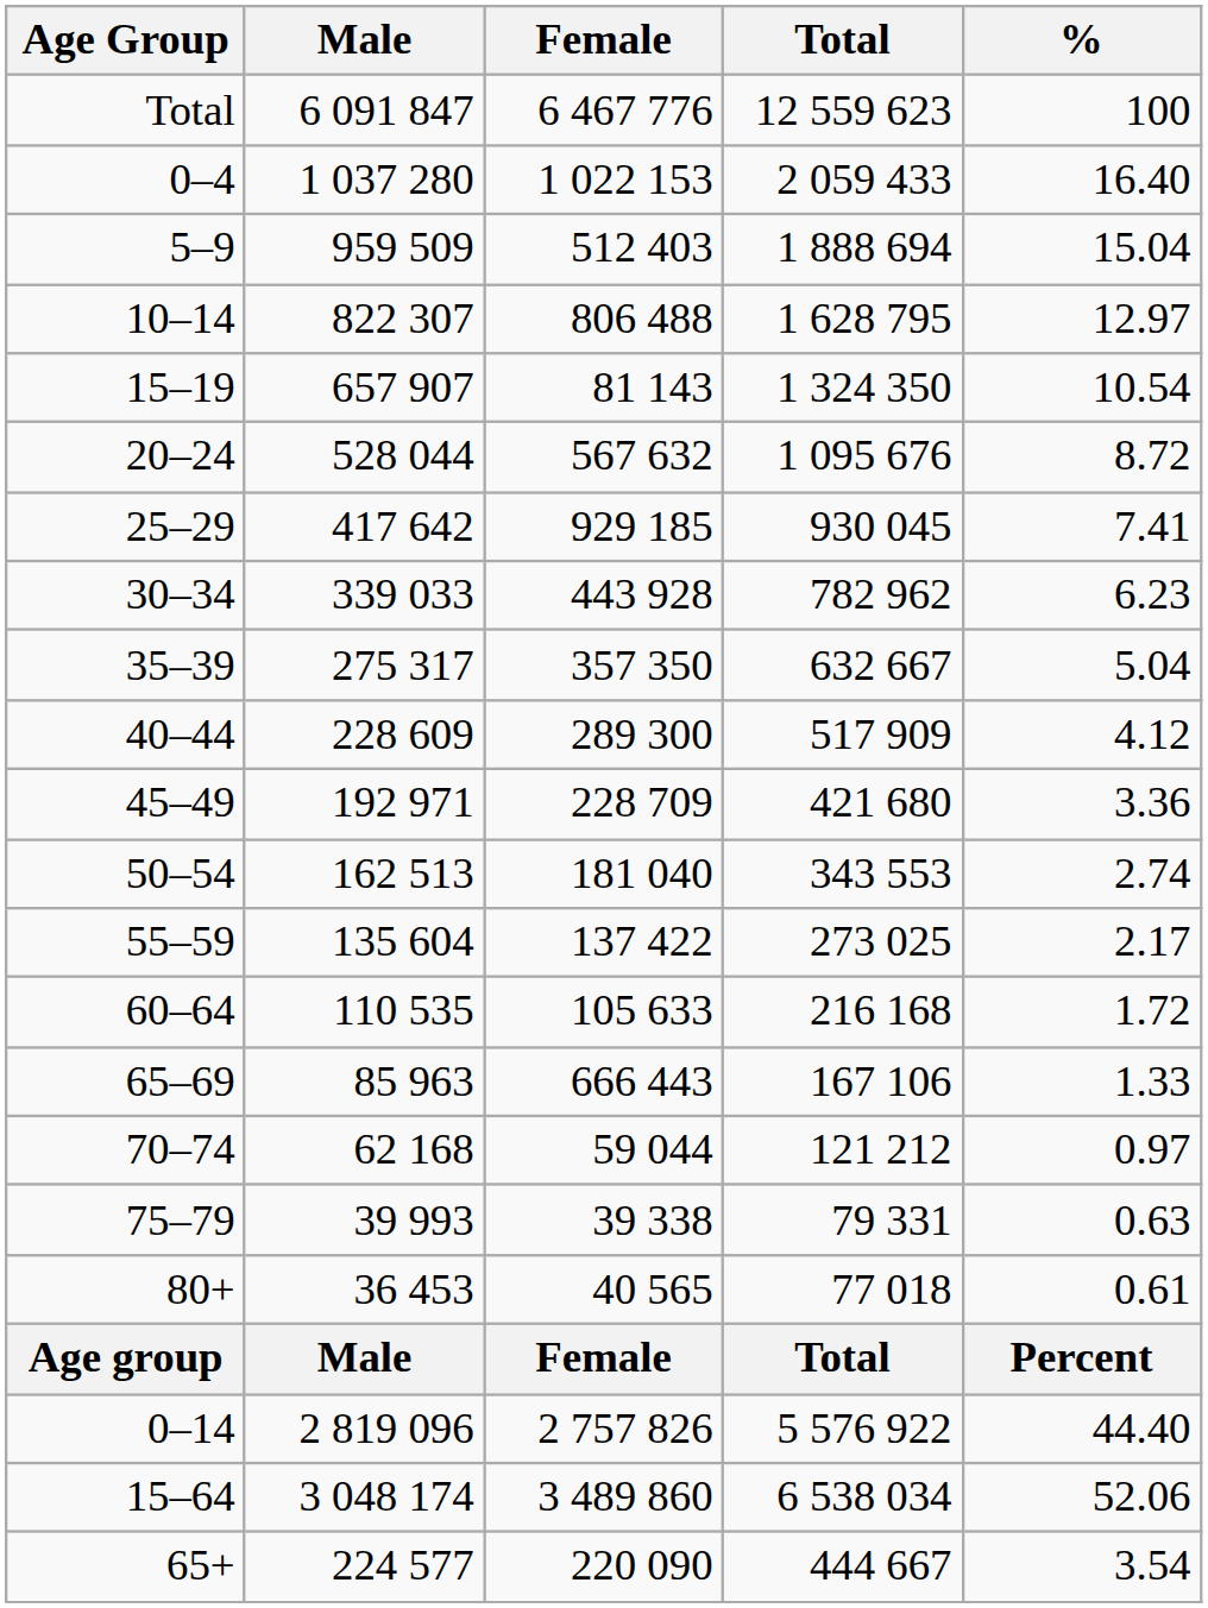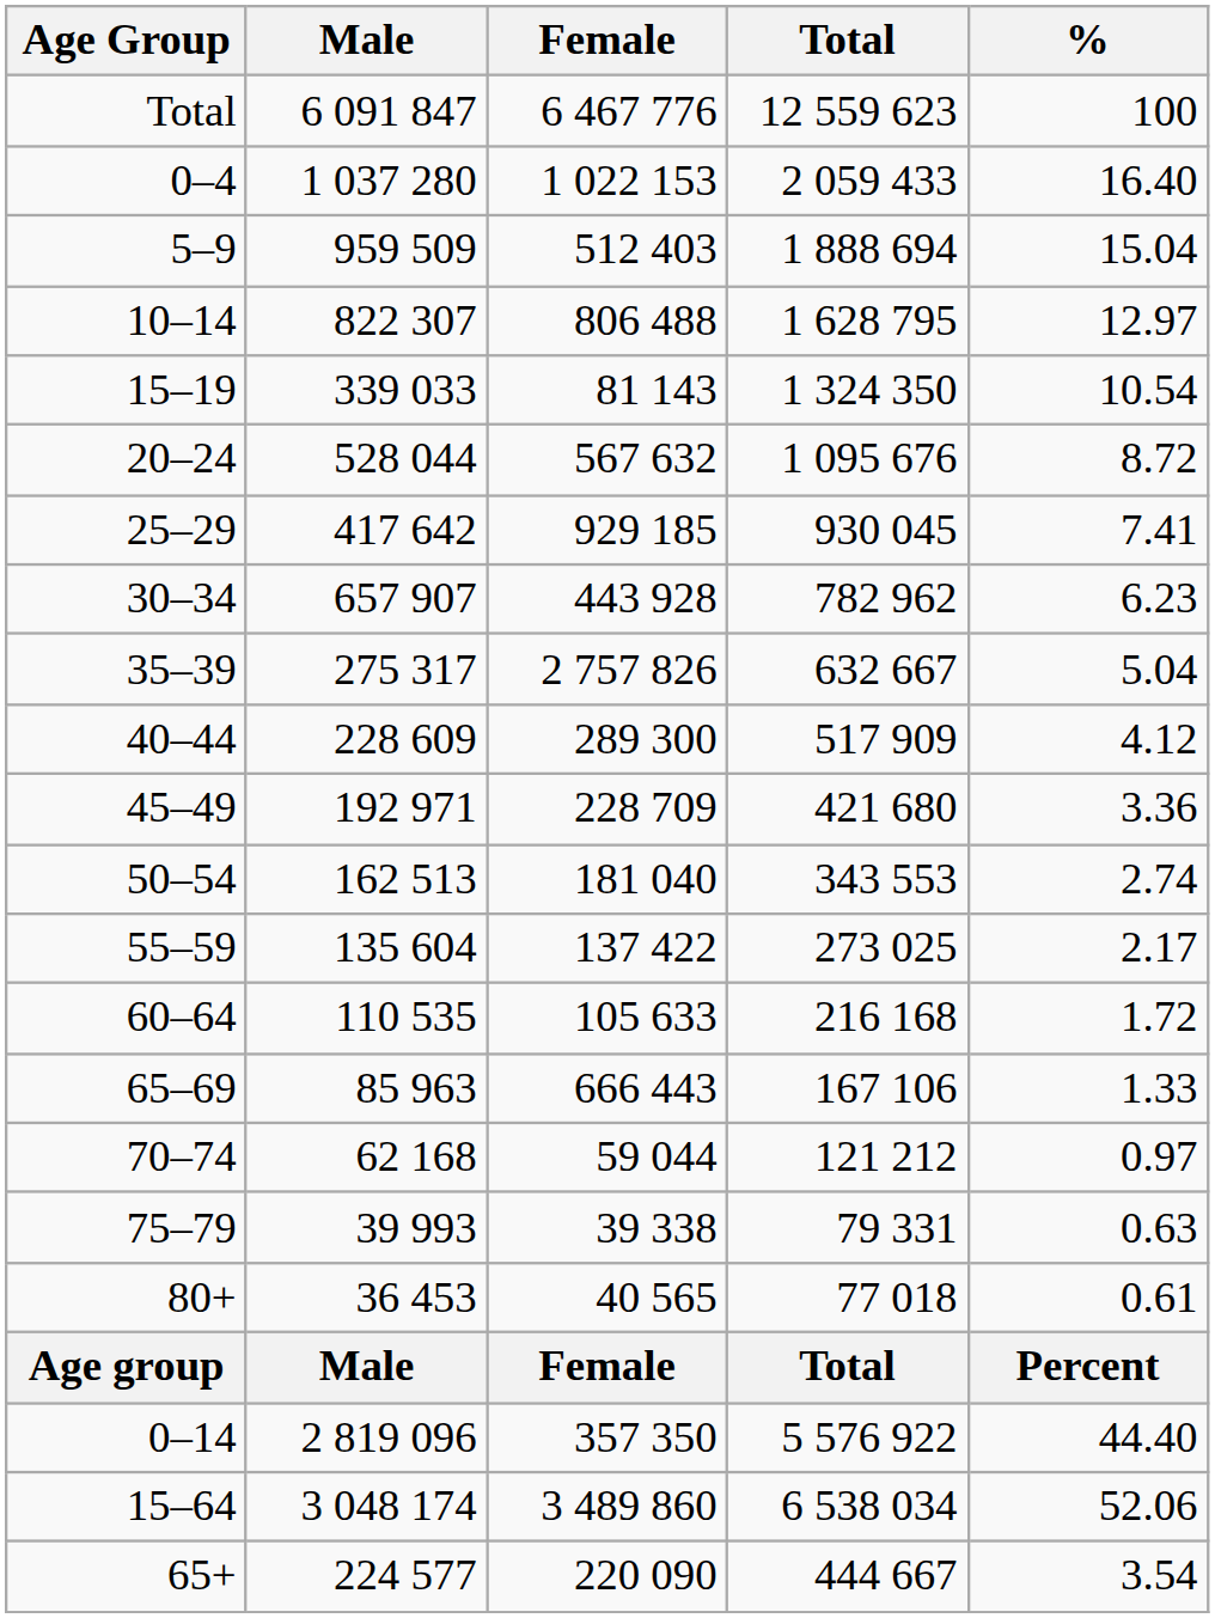15–19 | Male: 657 907 -> 339 033
30–34 | Male: 339 033 -> 657 907
35–39 | Female: 357 350 -> 2 757 826
0–14 | Female: 2 757 826 -> 357 350
